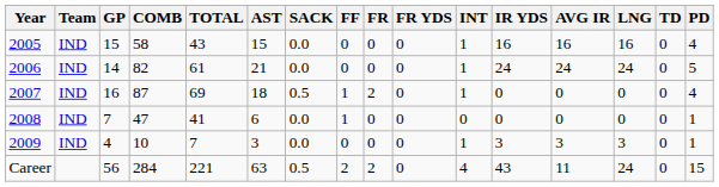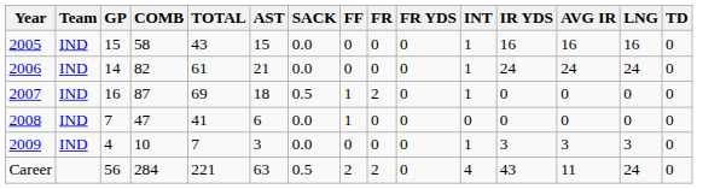- column: PD | 4 | 5 | 4 | 1 | 1 | 15
